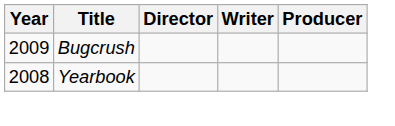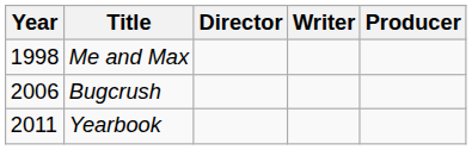+ row: 1998 | Me and Max
Bugcrush | Year: 2009 -> 2006
Yearbook | Year: 2008 -> 2011
